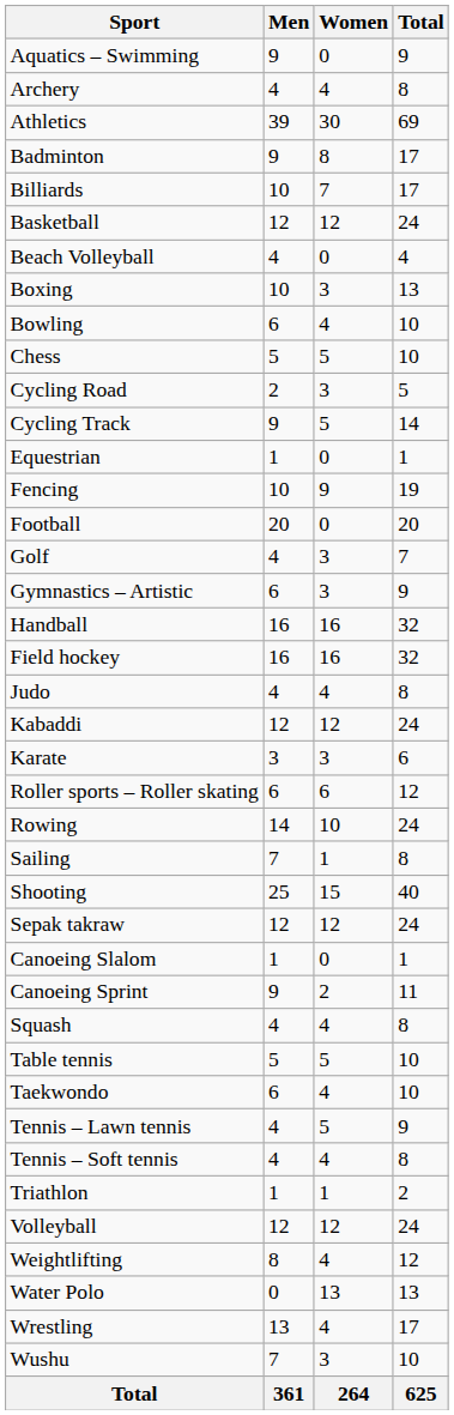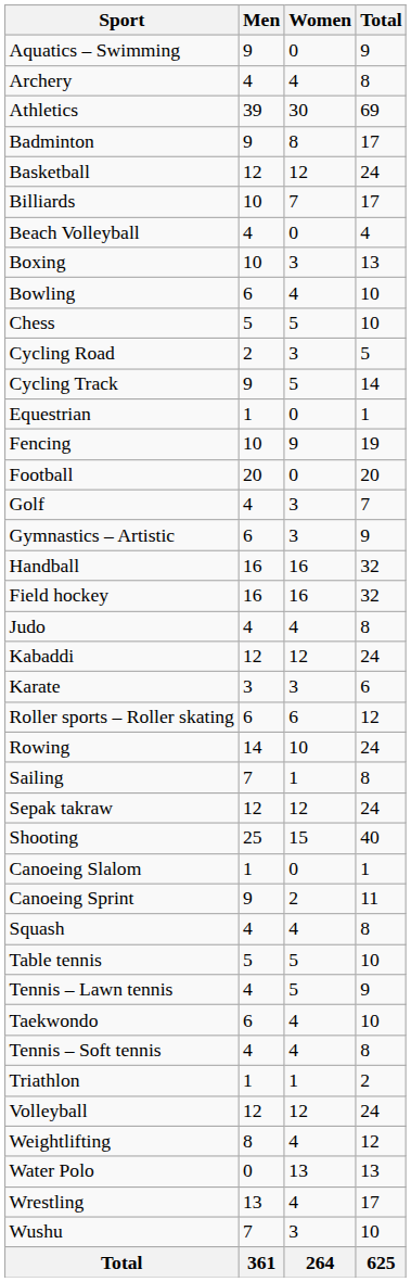rows swapped: Basketball <-> Billiards
rows swapped: Sepak takraw <-> Shooting
rows swapped: Taekwondo <-> Tennis – Lawn tennis
